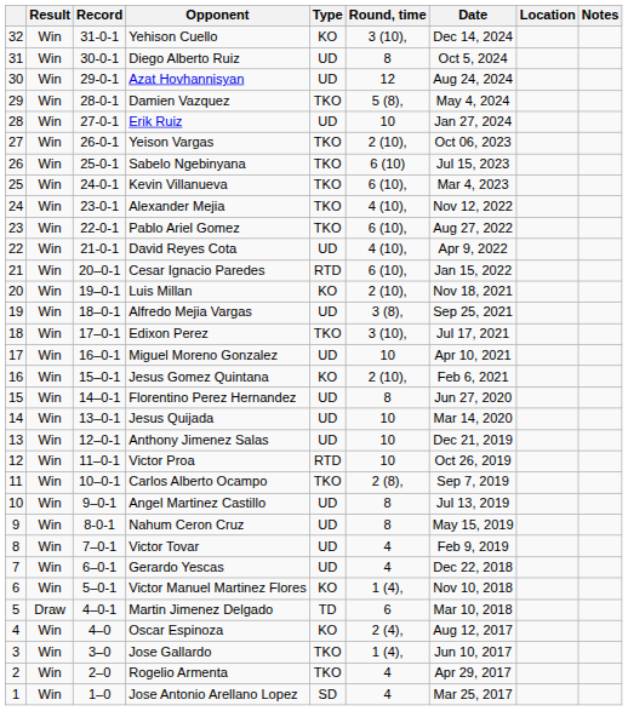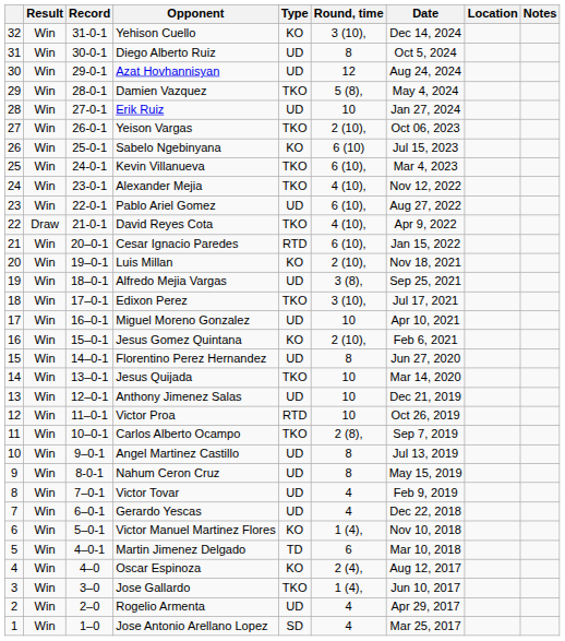Sabelo Ngebinyana | Type: TKO -> KO
Pablo Ariel Gomez | Type: TKO -> UD
David Reyes Cota | Result: Win -> Draw
David Reyes Cota | Type: UD -> TKO
Jesus Quijada | Type: UD -> TKO
Martin Jimenez Delgado | Result: Draw -> Win
Rogelio Armenta | Type: TKO -> UD
